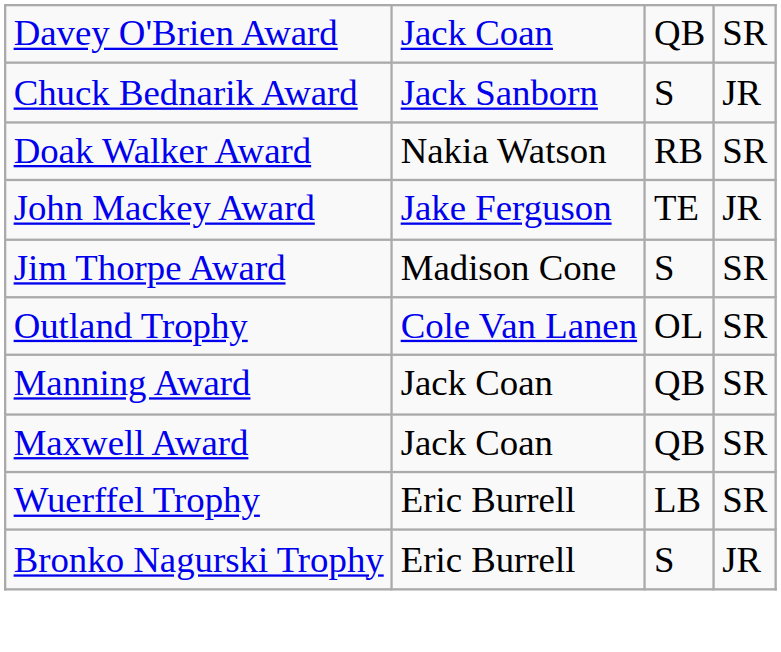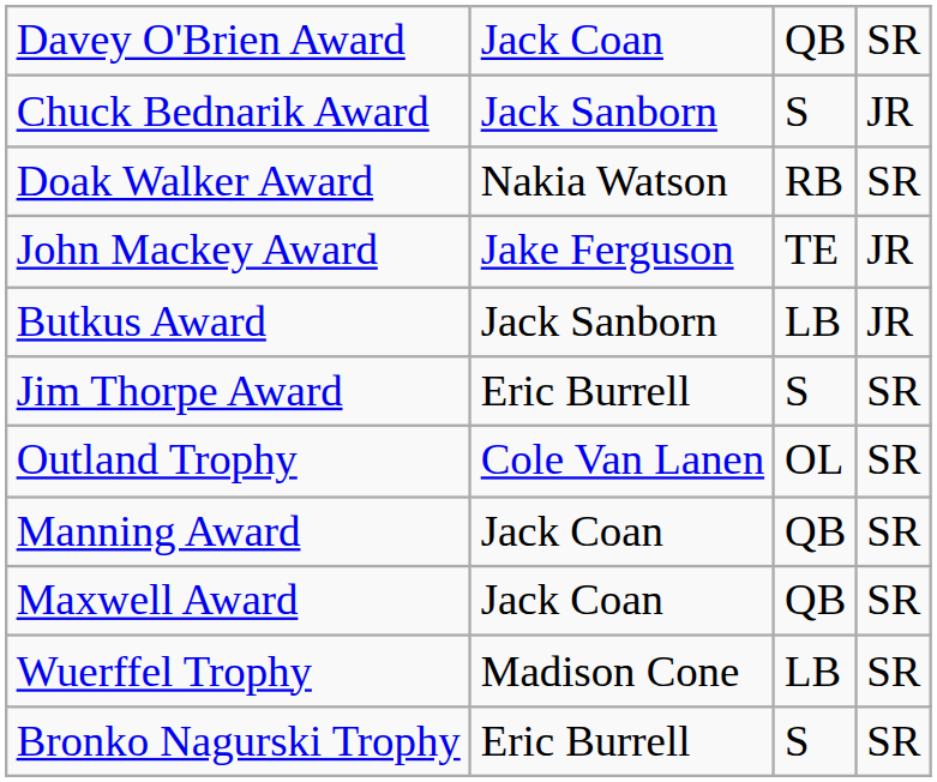+ row: Butkus Award | Jack Sanborn | LB | JR
Jim Thorpe Award | column 2: Madison Cone -> Eric Burrell
Wuerffel Trophy | column 2: Eric Burrell -> Madison Cone
Bronko Nagurski Trophy | column 4: JR -> SR
